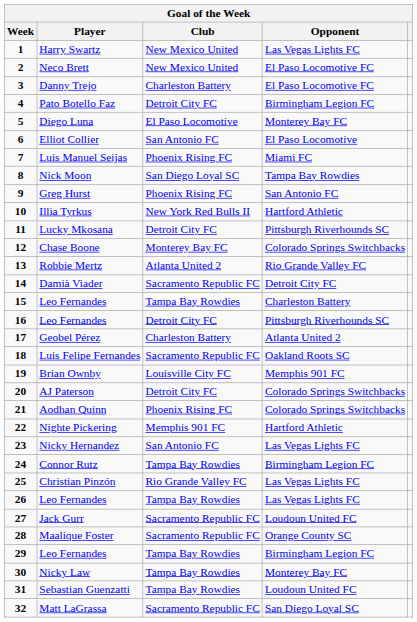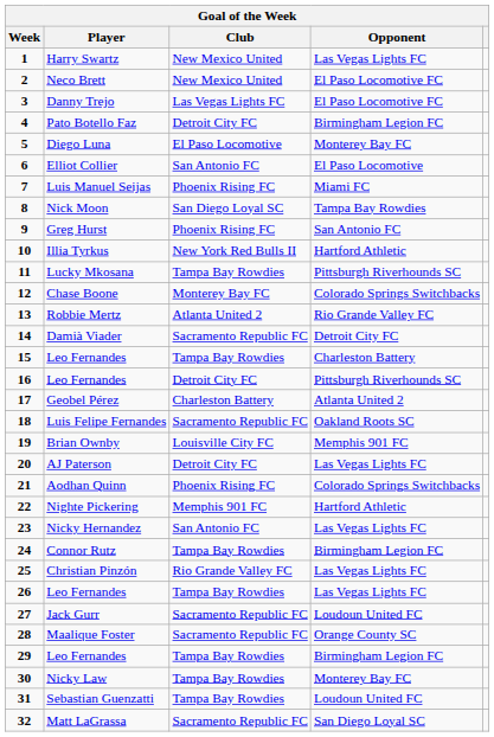Danny Trejo | Club: Charleston Battery -> Las Vegas Lights FC
Lucky Mkosana | Club: Detroit City FC -> Tampa Bay Rowdies
AJ Paterson | Opponent: Colorado Springs Switchbacks -> Las Vegas Lights FC
